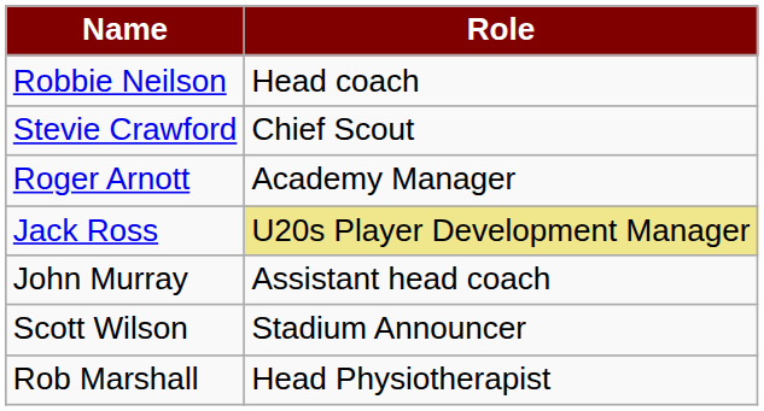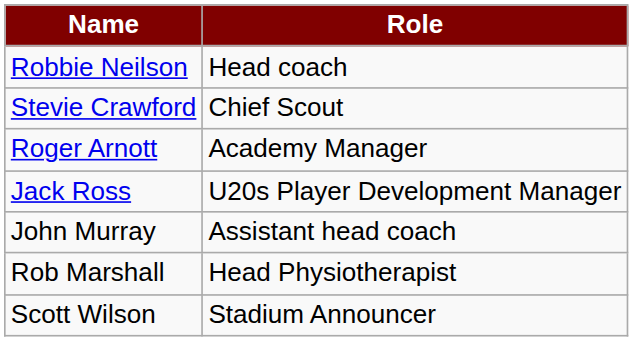Jack Ross | Role: khaki background -> no background
rows swapped: Rob Marshall <-> Scott Wilson
